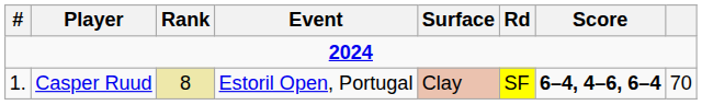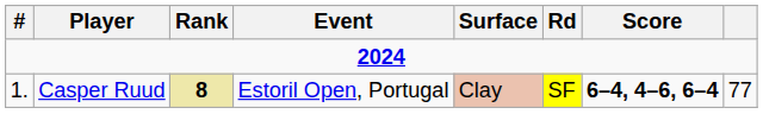Casper Ruud | Rank: normal -> bold
Casper Ruud | column 8: 70 -> 77
